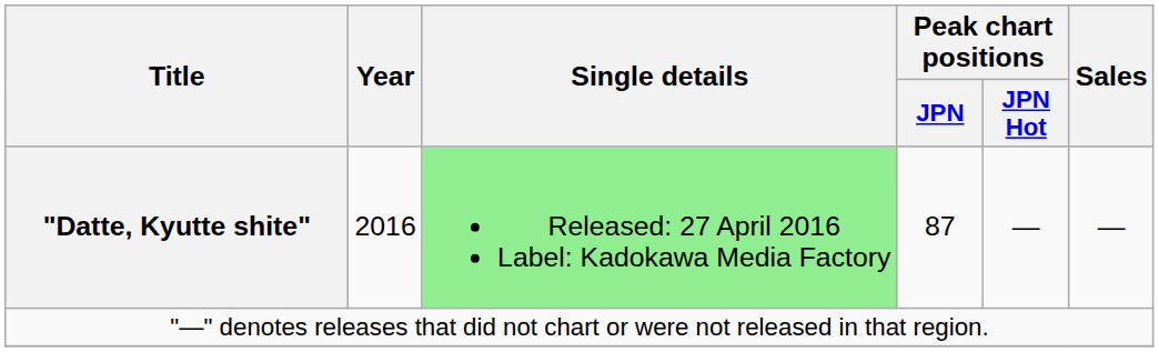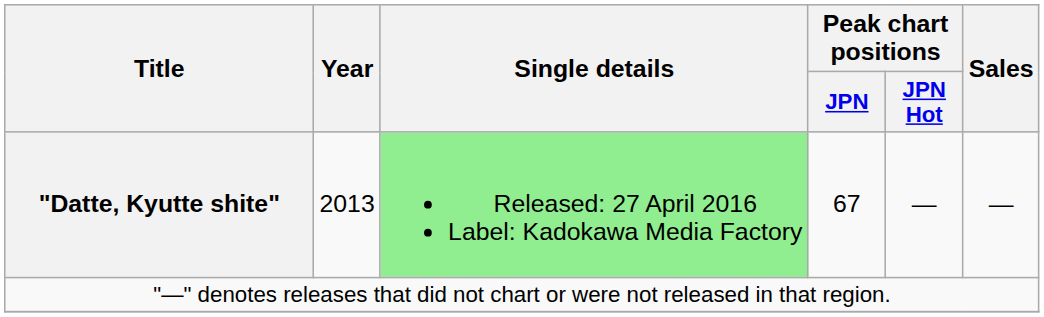"Datte, Kyutte shite" | Year: 2016 -> 2013
"Datte, Kyutte shite" | Peak chart positions / JPN: 87 -> 67
